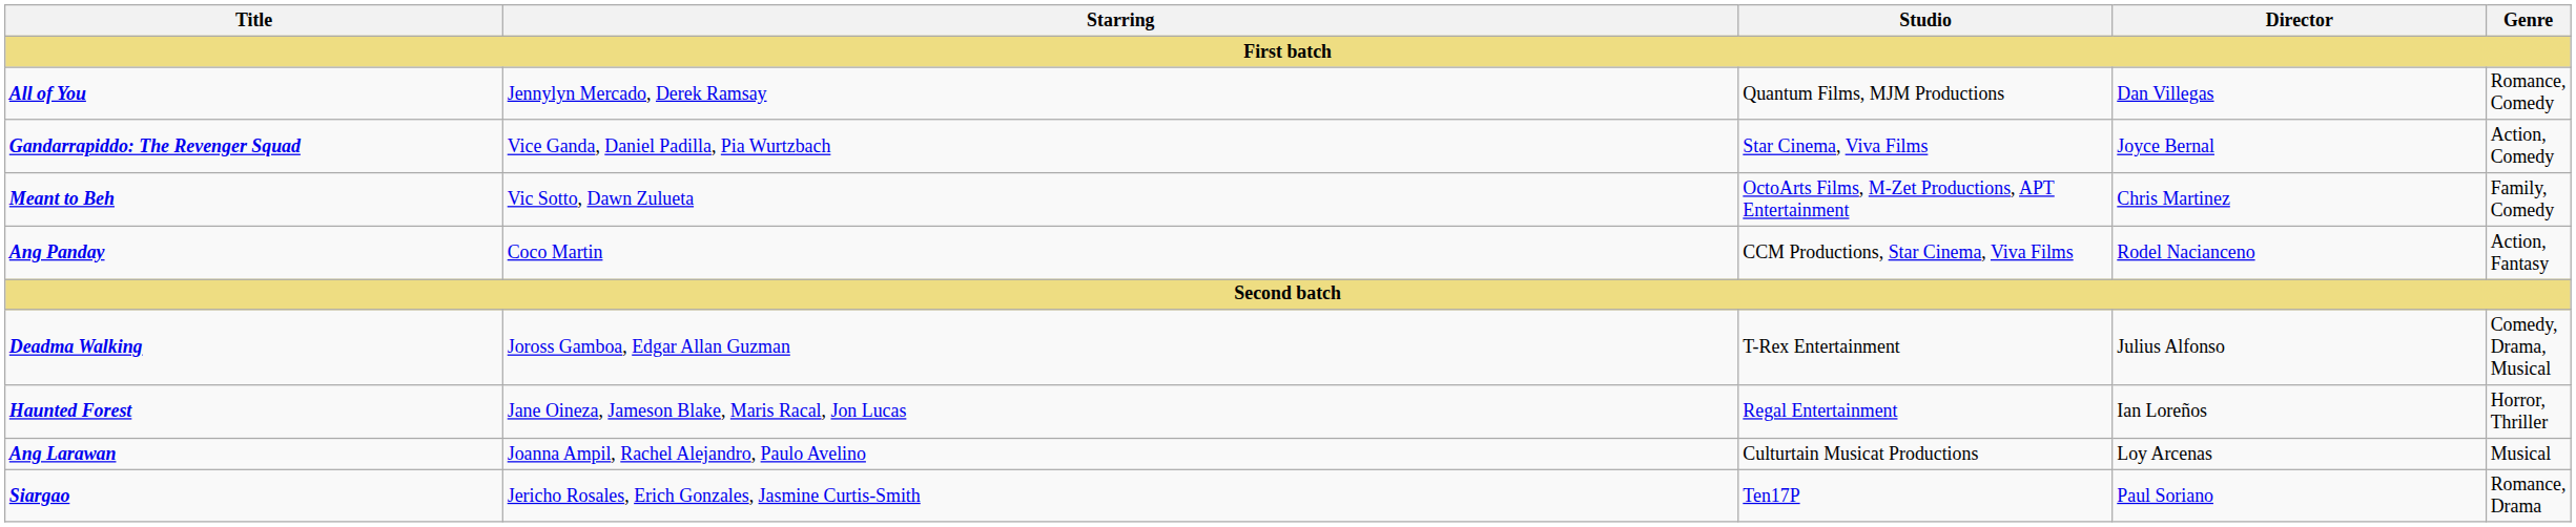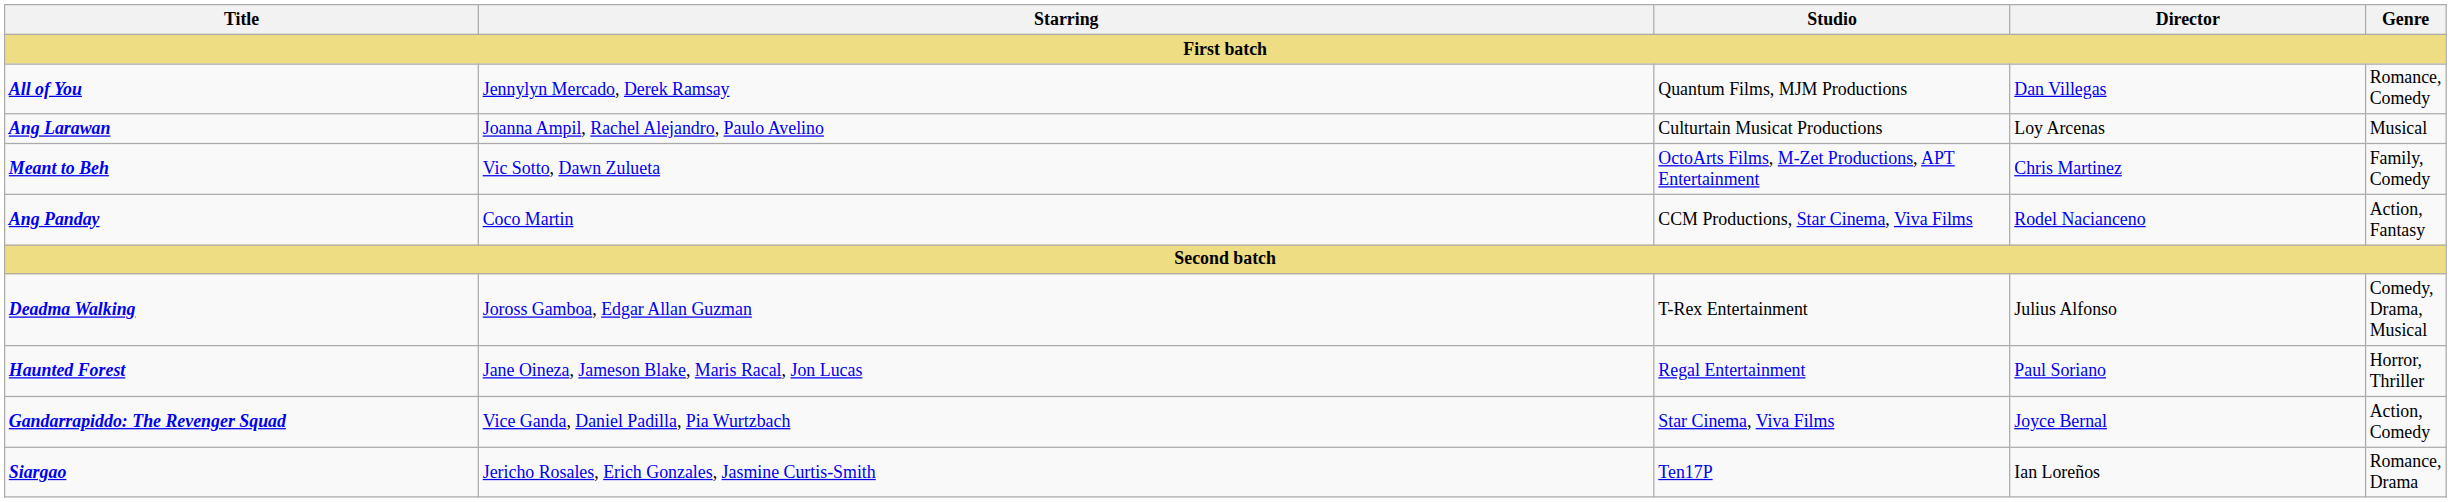rows swapped: Gandarrapiddo: The Revenger Squad <-> Ang Larawan
Haunted Forest | Director: Ian Loreños -> Paul Soriano
Siargao | Director: Paul Soriano -> Ian Loreños
